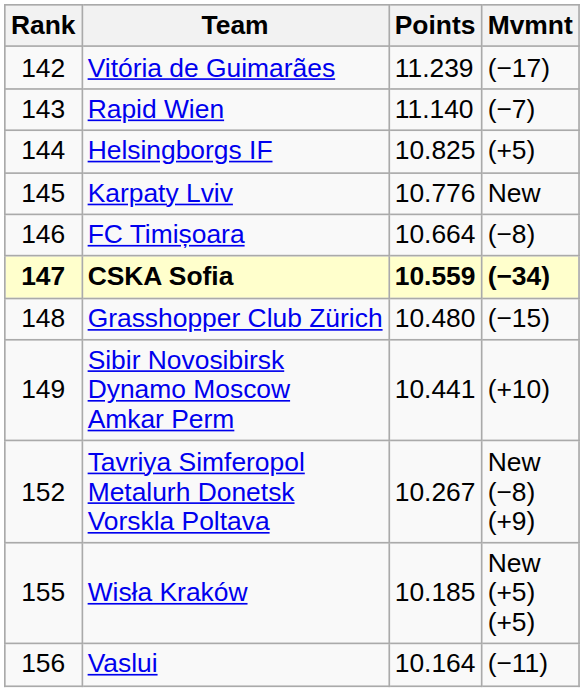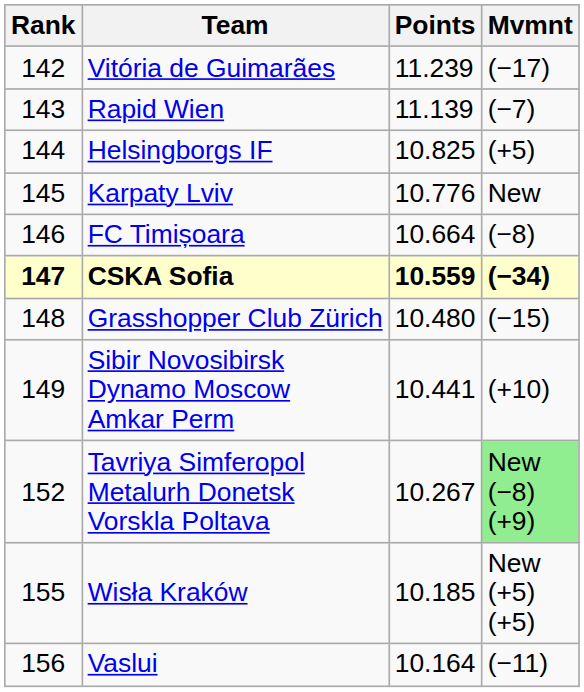Rapid Wien | Points: 11.140 -> 11.139
Tavriya Simferopol Metalurh Donetsk Vorskla Poltava | Mvmnt: no background -> lightgreen background
